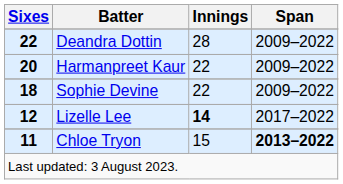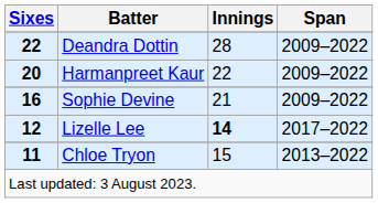Sophie Devine | Sixes: 18 -> 16
Sophie Devine | Innings: 22 -> 21
Chloe Tryon | Span: bold -> normal
